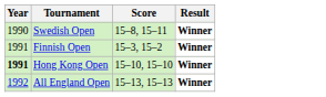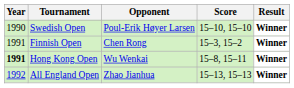+ column: Opponent | Poul-Erik Høyer Larsen | Chen Rong | Wu Wenkai | Zhao Jianhua
Swedish Open | Score: 15–8, 15–11 -> 15–10, 15–10
Hong Kong Open | Score: 15–10, 15–10 -> 15–8, 15–11
